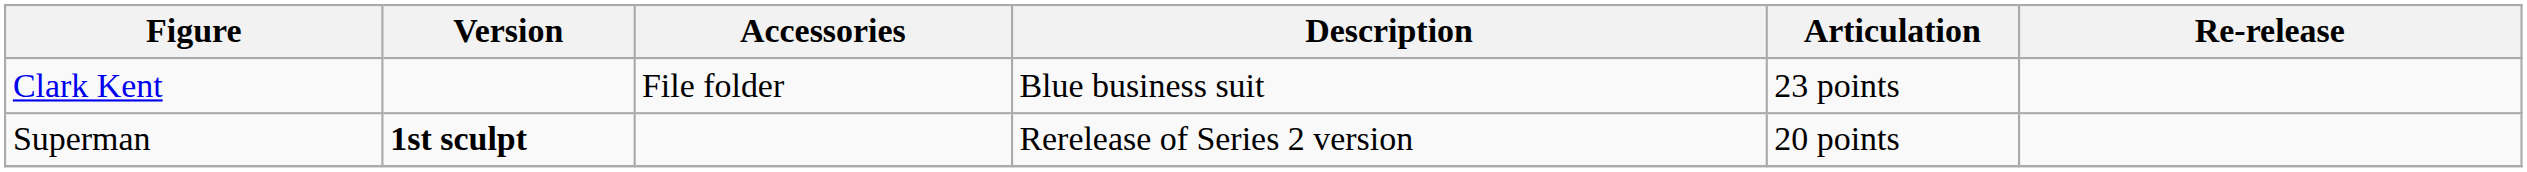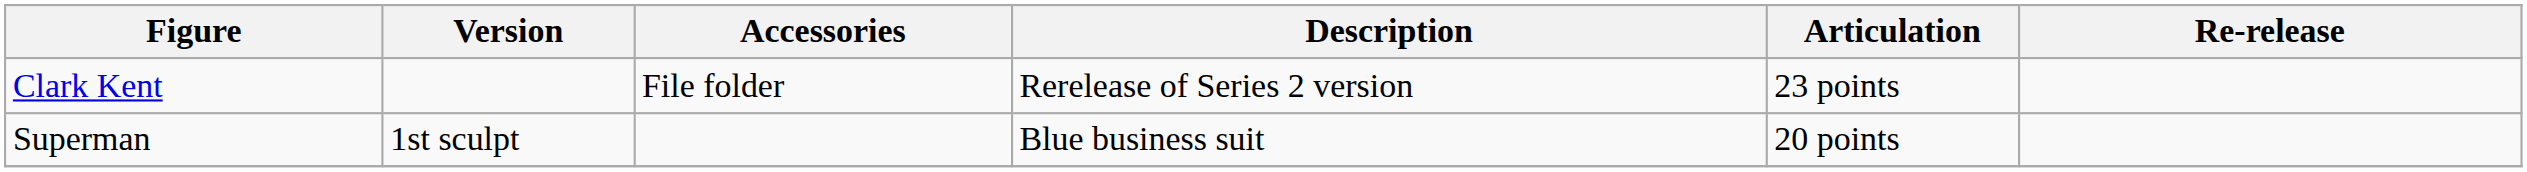Clark Kent | Description: Blue business suit -> Rerelease of Series 2 version
Superman | Version: bold -> normal
Superman | Description: Rerelease of Series 2 version -> Blue business suit
